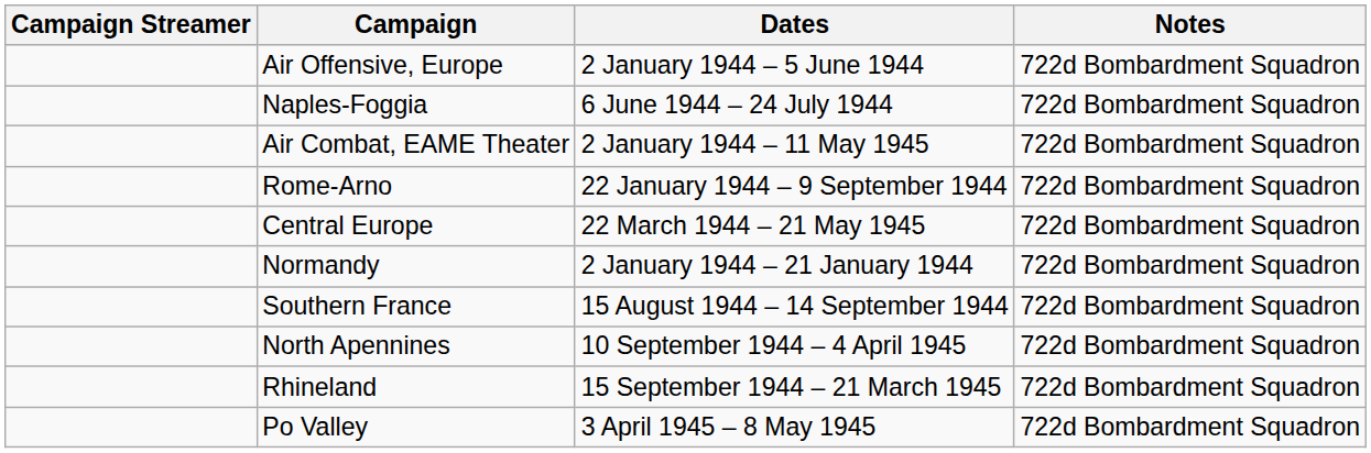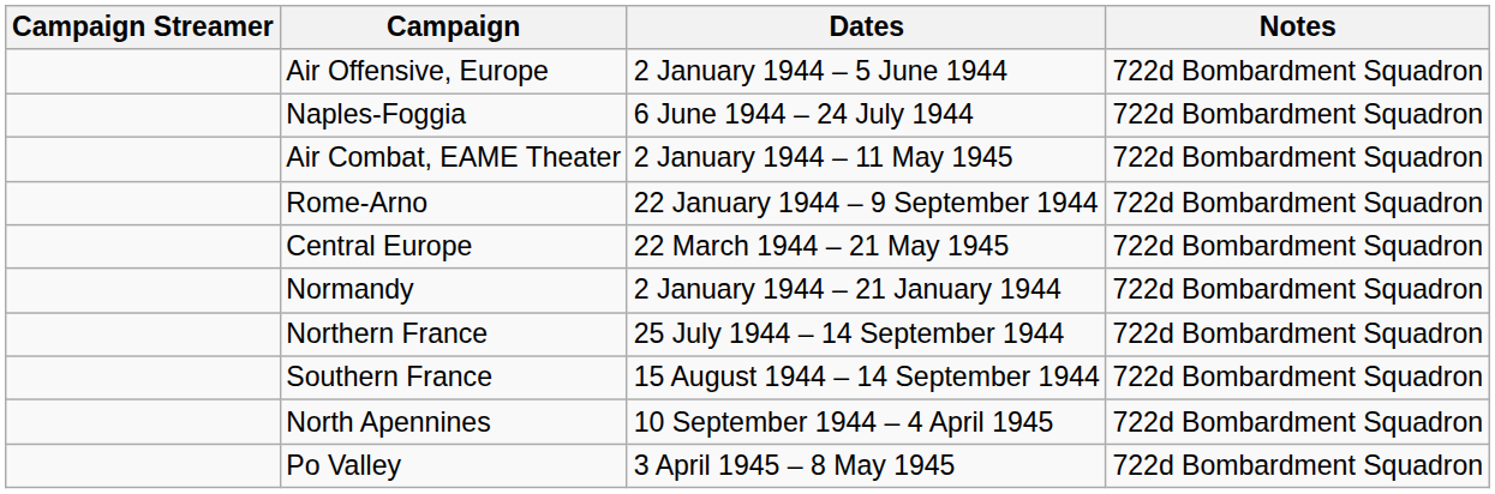+ row: Northern France | 25 July 1944 – 14 September 1944 | 722d Bombardment Squadron
- row: Rhineland | 15 September 1944 – 21 March 1945 | 722d Bombardment Squadron
